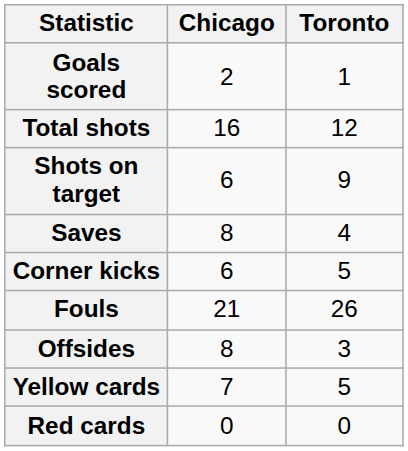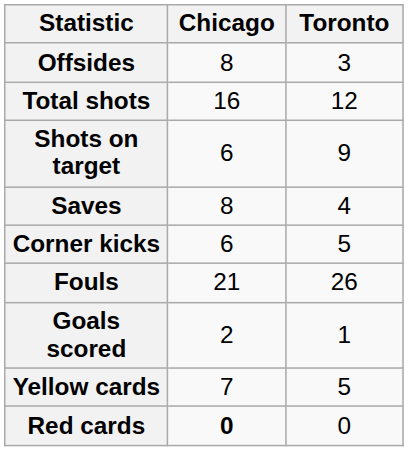rows swapped: Goals scored <-> Offsides
Red cards | Chicago: normal -> bold
